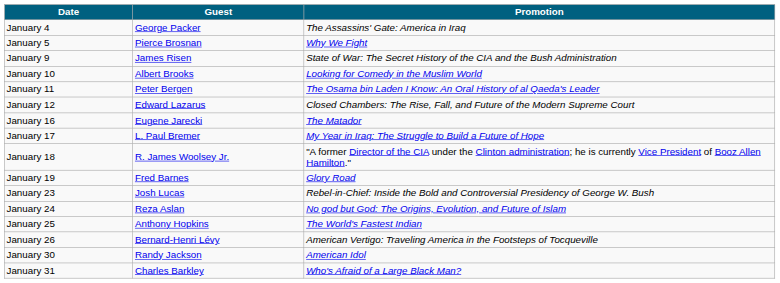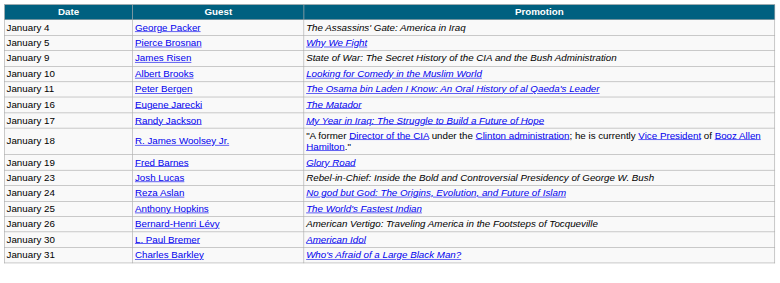- row: January 12 | Edward Lazarus | Closed Chambers: The Rise, Fall, and Future of the Modern Supreme Court
January 17 | Guest: L. Paul Bremer -> Randy Jackson
January 30 | Guest: Randy Jackson -> L. Paul Bremer
